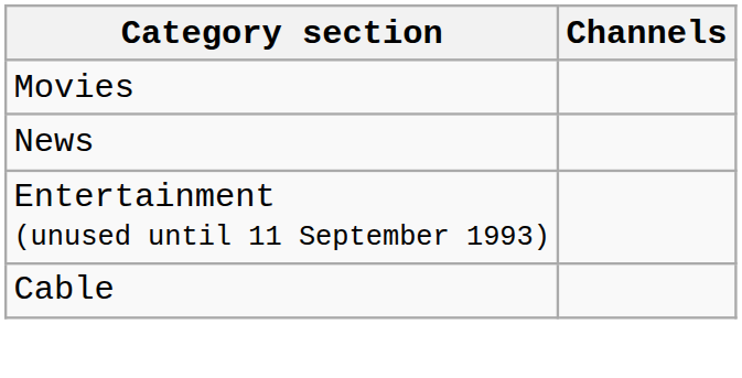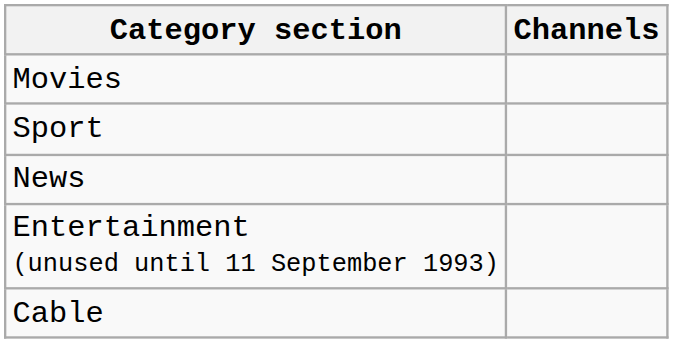+ row: Sport
